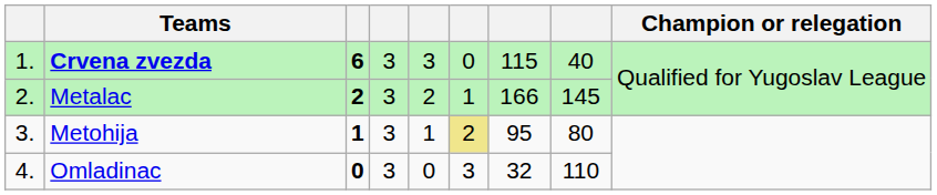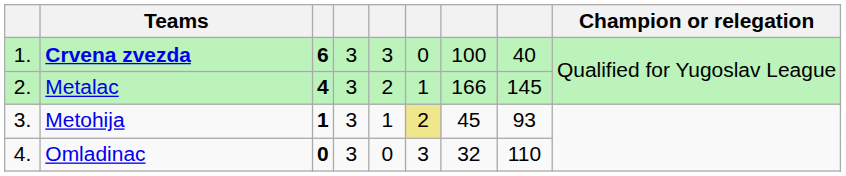Crvena zvezda | column 7: 115 -> 100
Metalac | column 3: 2 -> 4
Metohija | column 7: 95 -> 45
Metohija | column 8: 80 -> 93
